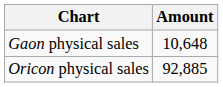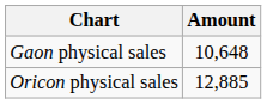Oricon physical sales | Amount: 92,885 -> 12,885
